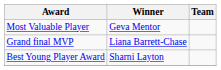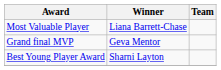Most Valuable Player | Winner: Geva Mentor -> Liana Barrett-Chase
Grand final MVP | Winner: Liana Barrett-Chase -> Geva Mentor
